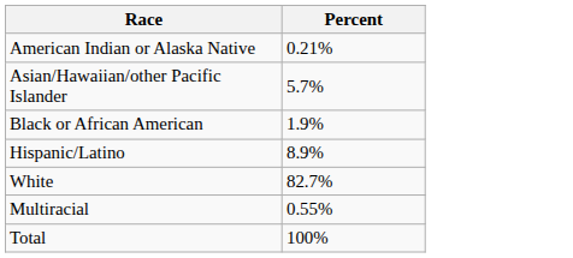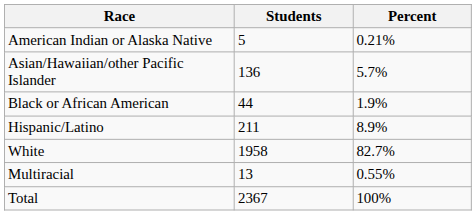+ column: Students | 5 | 136 | 44 | 211 | 1958 | 13 | 2367
